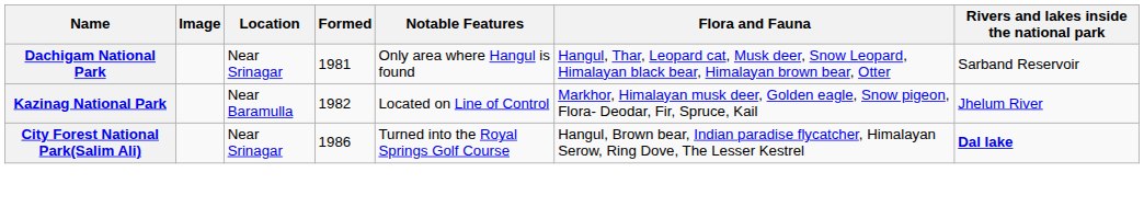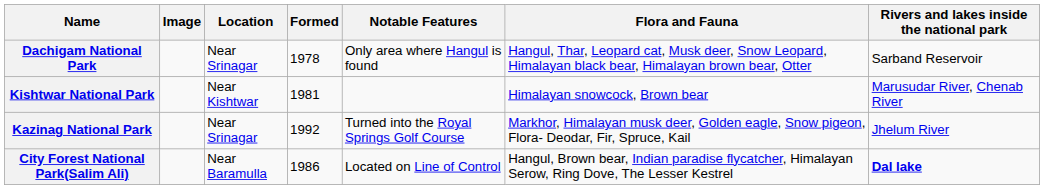Dachigam National Park | Formed: 1981 -> 1978
+ row: Kishtwar National Park | Near Kishtwar | 1981 | Himalayan snowcock, Brown bear | Marusudar River, Chenab River
Kazinag National Park | Location: Near Baramulla -> Near Srinagar
Kazinag National Park | Formed: 1982 -> 1992
Kazinag National Park | Notable Features: Located on Line of Control -> Turned into the Royal Springs Golf Course
City Forest National Park(Salim Ali) | Location: Near Srinagar -> Near Baramulla
City Forest National Park(Salim Ali) | Notable Features: Turned into the Royal Springs Golf Course -> Located on Line of Control
